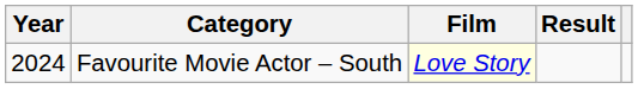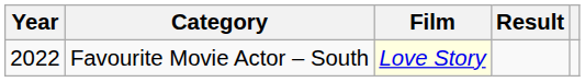Favourite Movie Actor – South | Year: 2024 -> 2022
